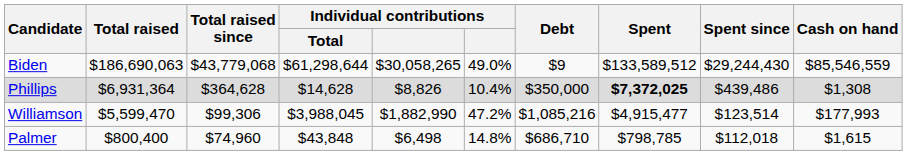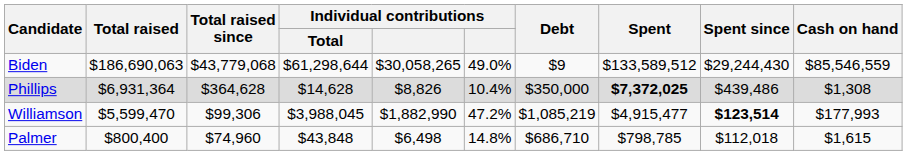Williamson | Debt: $1,085,216 -> $1,085,219
Williamson | Spent since: normal -> bold
